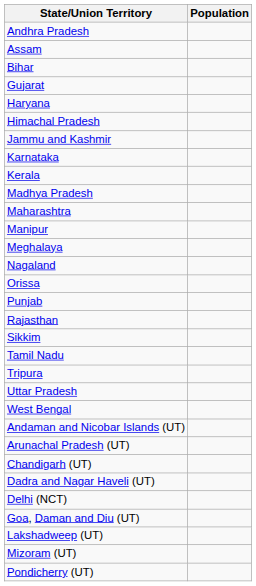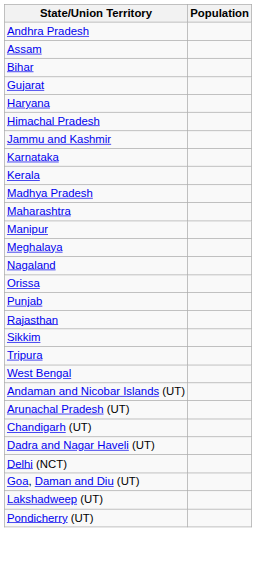- row: Tamil Nadu
- row: Uttar Pradesh
- row: Mizoram (UT)
